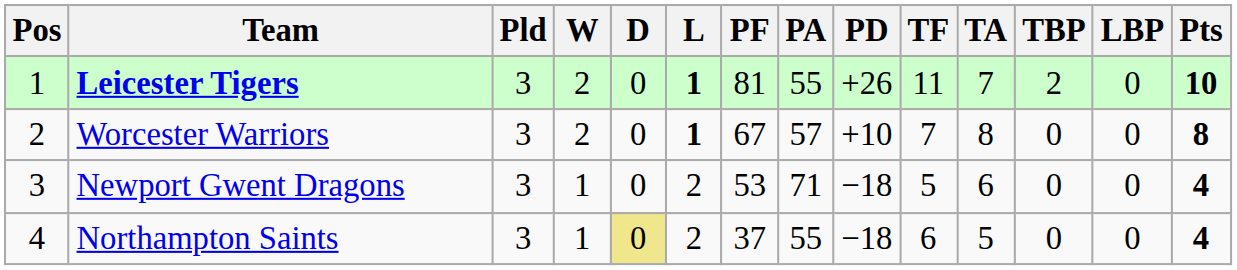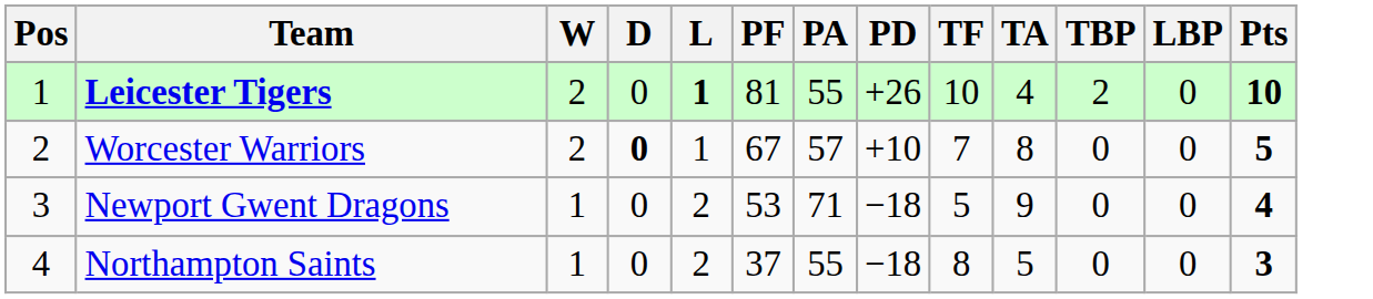- column: Pld | 3 | 3 | 3 | 3
Leicester Tigers | TF: 11 -> 10
Leicester Tigers | TA: 7 -> 4
Worcester Warriors | D: normal -> bold
Worcester Warriors | L: bold -> normal
Worcester Warriors | Pts: 8 -> 5
Newport Gwent Dragons | TA: 6 -> 9
Northampton Saints | D: khaki background -> no background
Northampton Saints | TF: 6 -> 8
Northampton Saints | Pts: 4 -> 3
